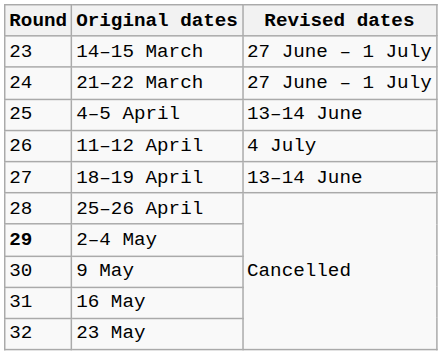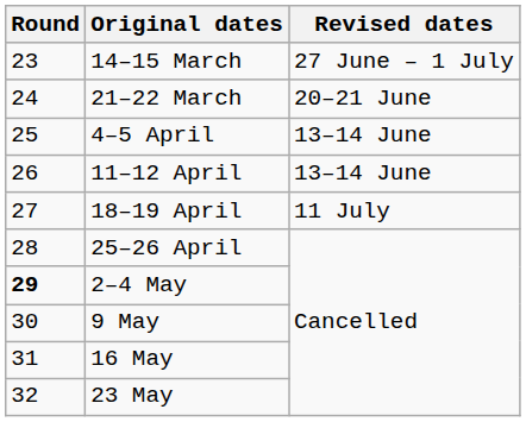21–22 March | Revised dates: 27 June – 1 July -> 20–21 June
11–12 April | Revised dates: 4 July -> 13–14 June
18–19 April | Revised dates: 13–14 June -> 11 July
